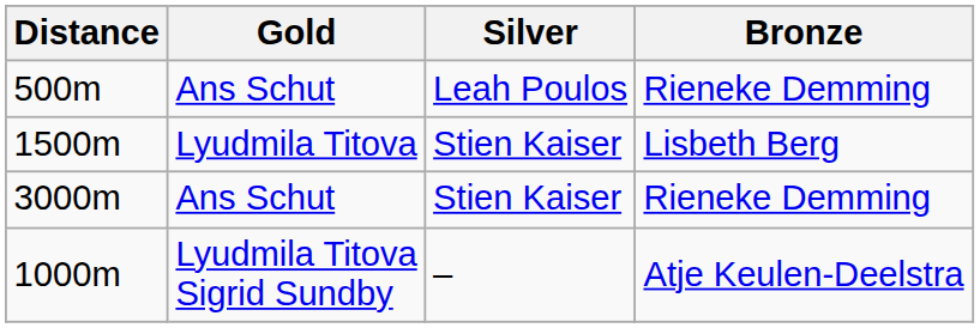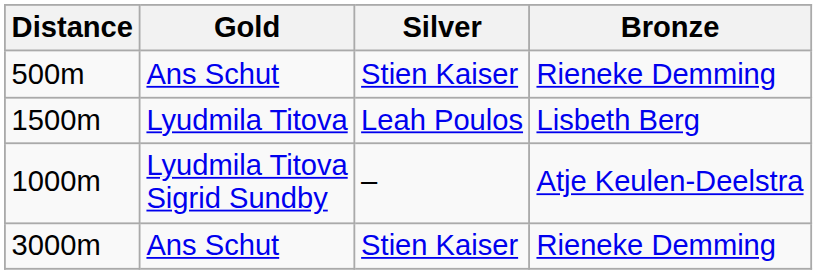500m | Silver: Leah Poulos -> Stien Kaiser
1500m | Silver: Stien Kaiser -> Leah Poulos
rows swapped: 1000m <-> 3000m
